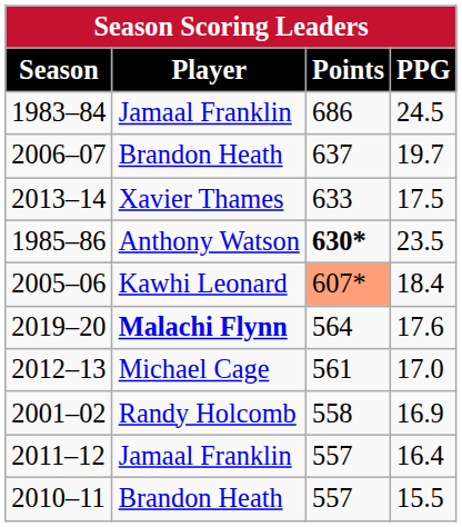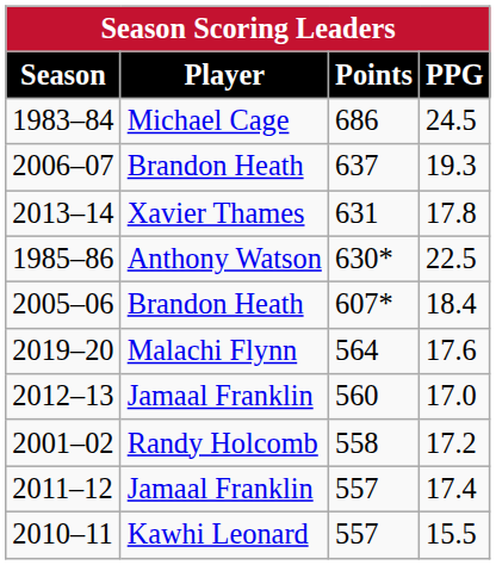1983–84 | Player: Jamaal Franklin -> Michael Cage
2006–07 | PPG: 19.7 -> 19.3
2013–14 | Points: 633 -> 631
2013–14 | PPG: 17.5 -> 17.8
1985–86 | Points: bold -> normal
1985–86 | PPG: 23.5 -> 22.5
2005–06 | Player: Kawhi Leonard -> Brandon Heath
2005–06 | Points: lightsalmon background -> no background
2019–20 | Player: bold -> normal
2012–13 | Player: Michael Cage -> Jamaal Franklin
2012–13 | Points: 561 -> 560
2001–02 | PPG: 16.9 -> 17.2
2011–12 | PPG: 16.4 -> 17.4
2010–11 | Player: Brandon Heath -> Kawhi Leonard
